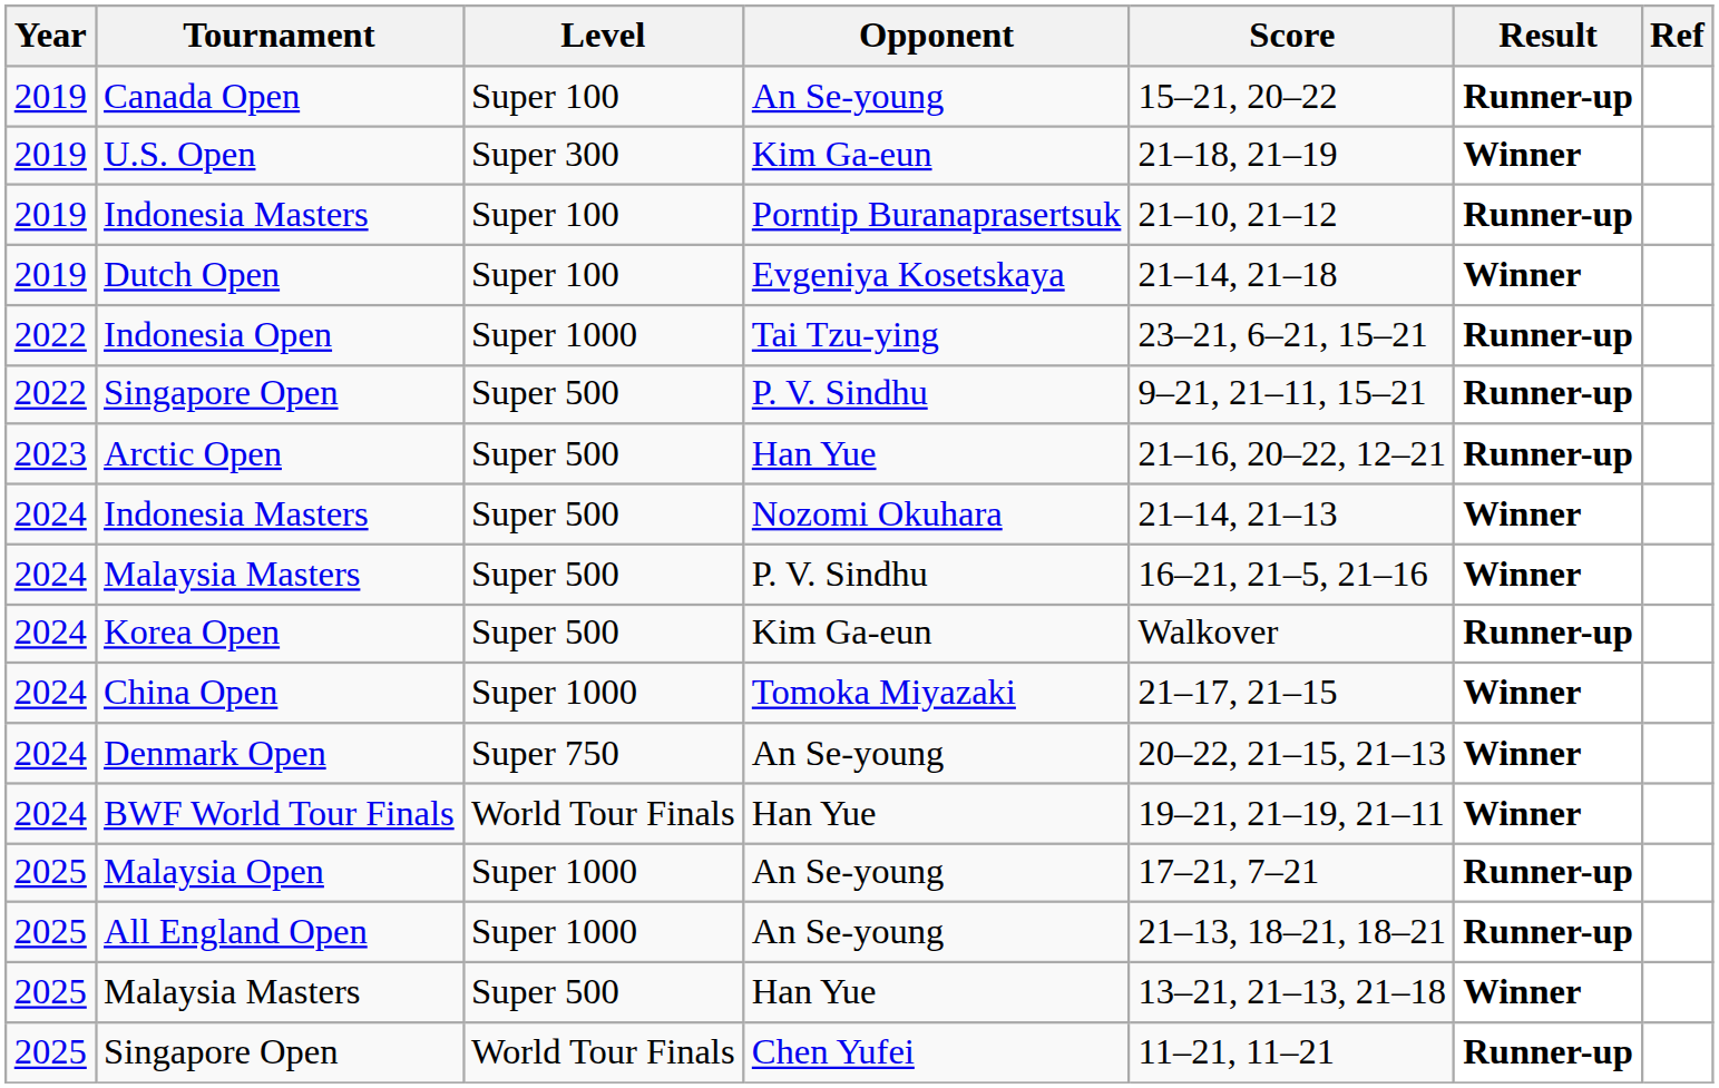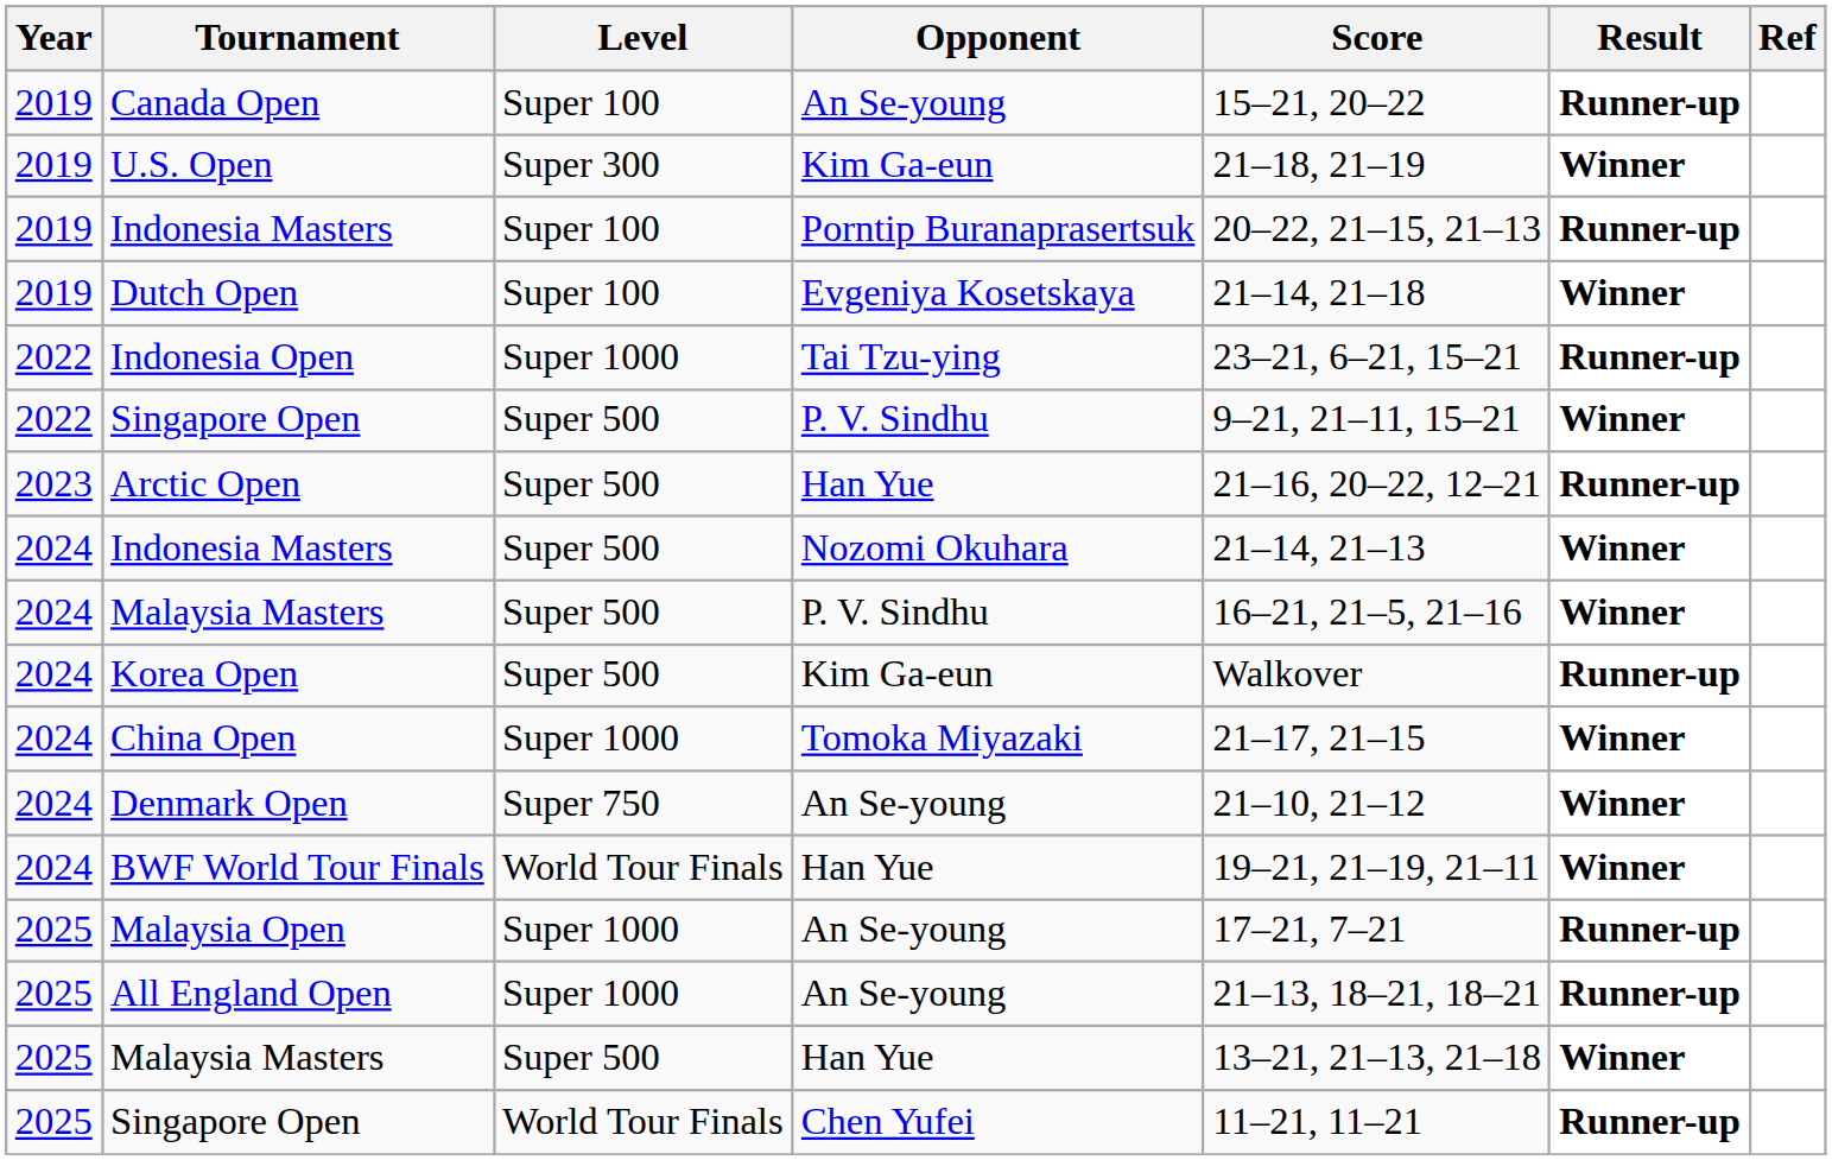Indonesia Masters / Porntip Buranaprasertsuk | Score: 21–10, 21–12 -> 20–22, 21–15, 21–13
Singapore Open / P. V. Sindhu | Result: Runner-up -> Winner
Denmark Open | Score: 20–22, 21–15, 21–13 -> 21–10, 21–12
